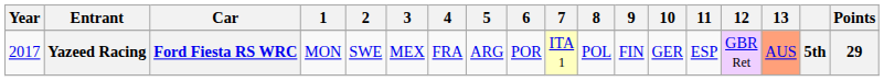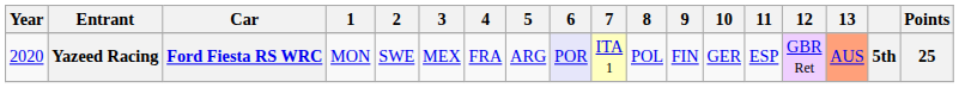Yazeed Racing | Year: 2017 -> 2020
Yazeed Racing | 6: no background -> lavender background
Yazeed Racing | Points: 29 -> 25
